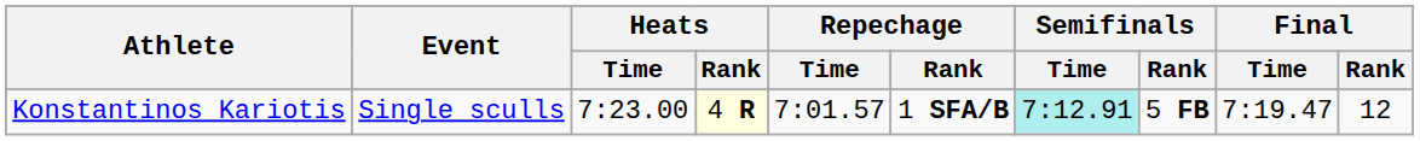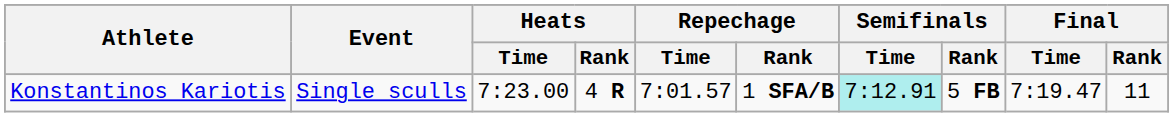Konstantinos Kariotis | Heats / Rank: lightyellow background -> no background
Konstantinos Kariotis | Final / Rank: 12 -> 11
